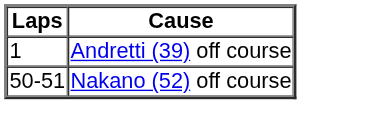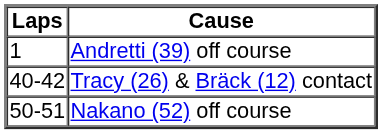+ row: 40-42 | Tracy (26) & Bräck (12) contact
